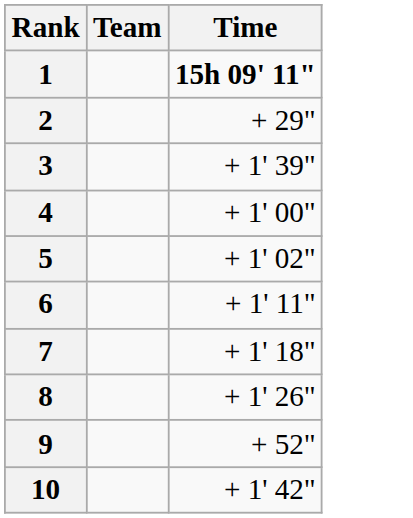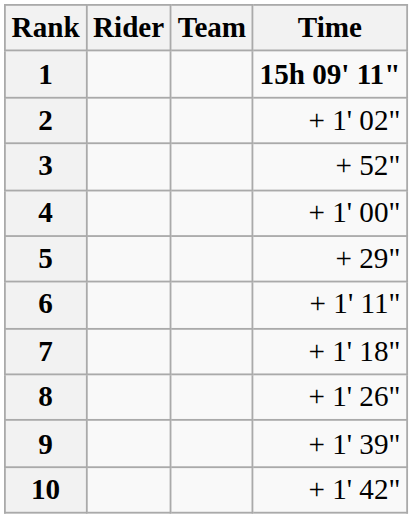+ column: Rider
2 | Time: + 29" -> + 1' 02"
3 | Time: + 1' 39" -> + 52"
5 | Time: + 1' 02" -> + 29"
9 | Time: + 52" -> + 1' 39"
